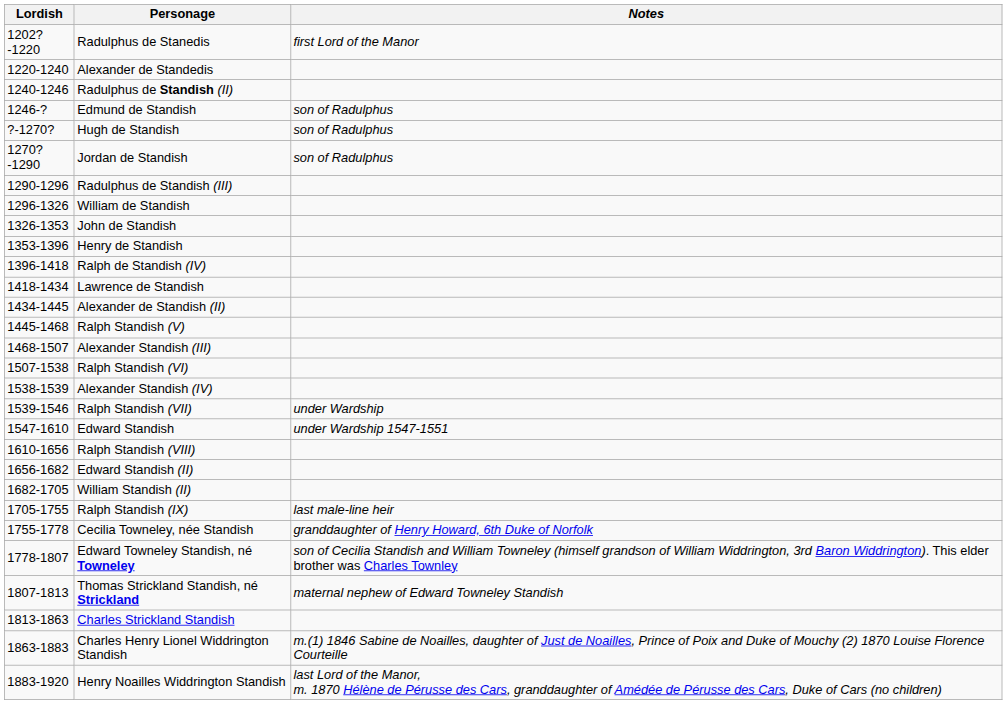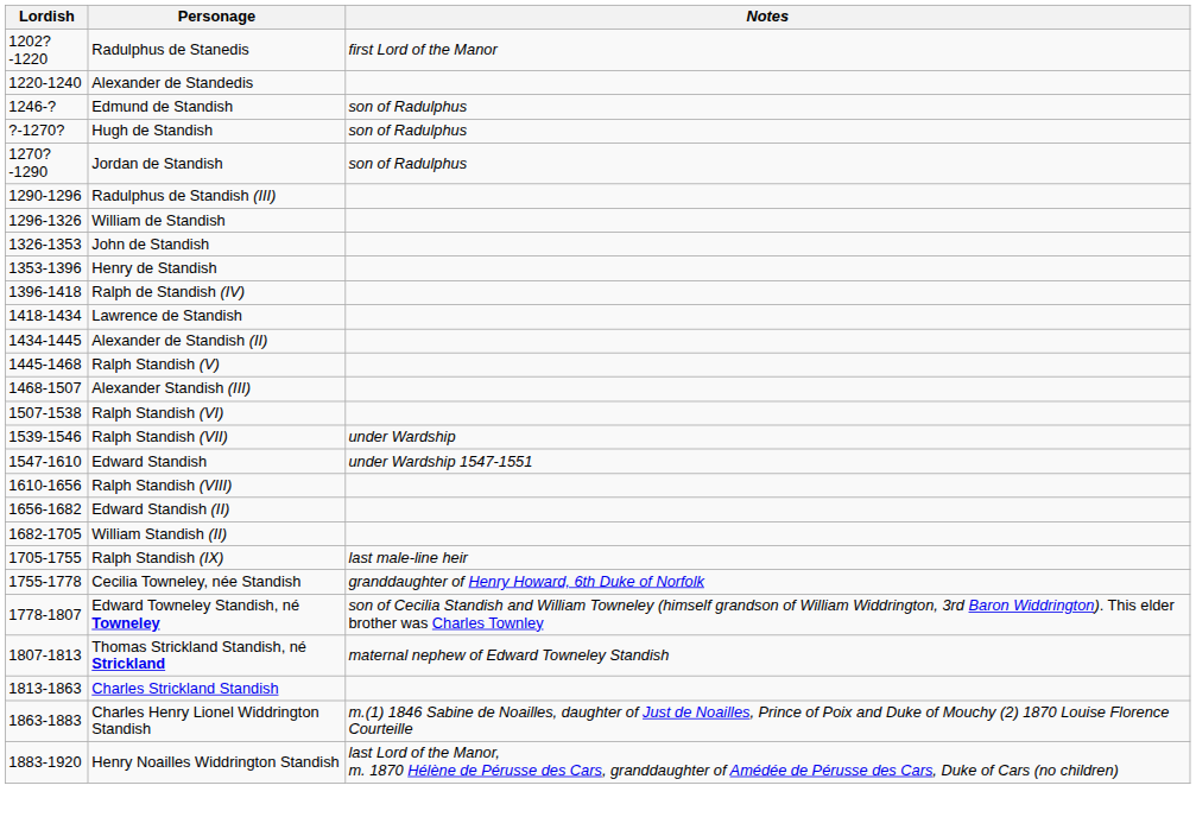- row: 1240-1246 | Radulphus de Standish (II)
- row: 1538-1539 | Alexander Standish (IV)
